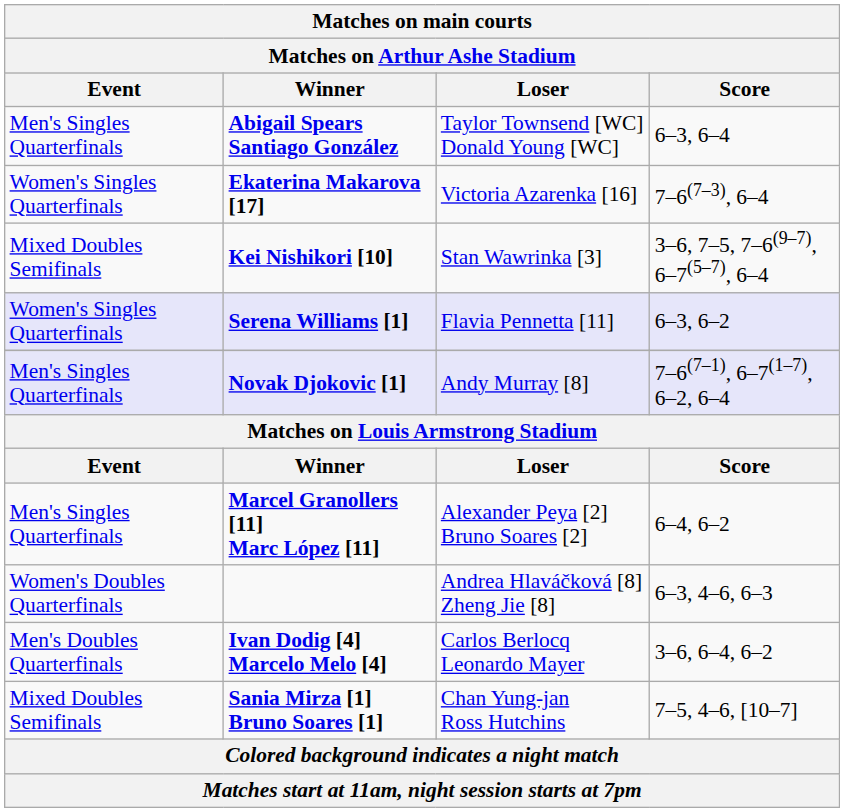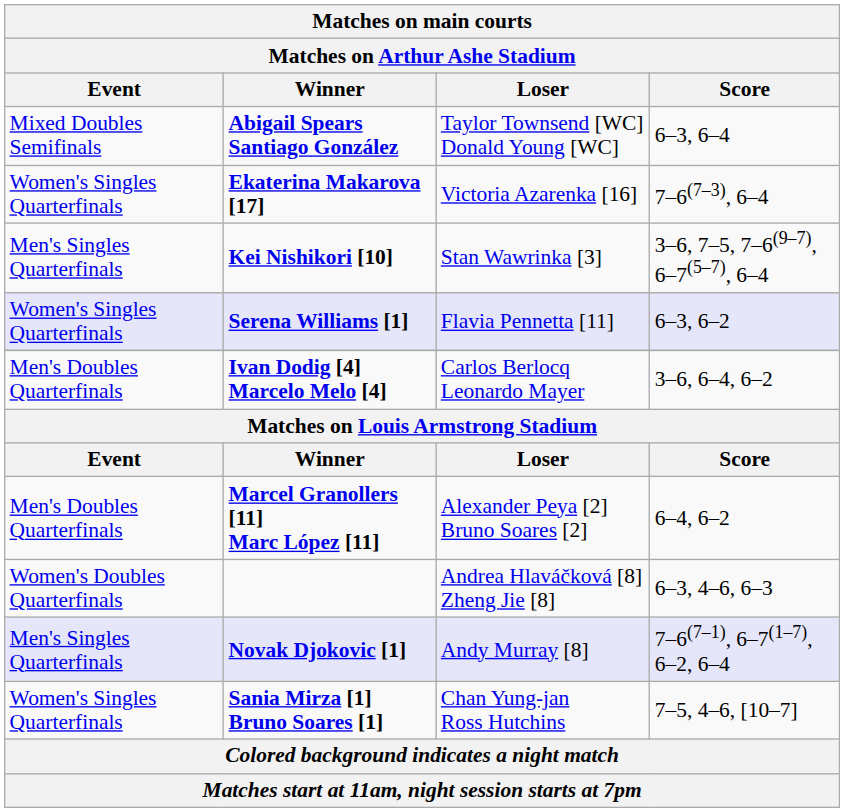Abigail Spears Santiago González | Event: Men's Singles Quarterfinals -> Mixed Doubles Semifinals
Kei Nishikori [10] | Event: Mixed Doubles Semifinals -> Men's Singles Quarterfinals
rows swapped: Novak Djokovic [1] <-> Ivan Dodig [4] Marcelo Melo [4]
Marcel Granollers [11] Marc López [11] | Event: Men's Singles Quarterfinals -> Men's Doubles Quarterfinals
Sania Mirza [1] Bruno Soares [1] | Event: Mixed Doubles Semifinals -> Women's Singles Quarterfinals
